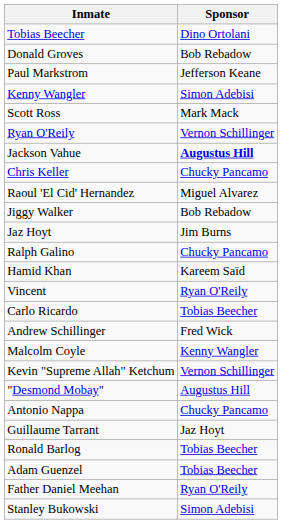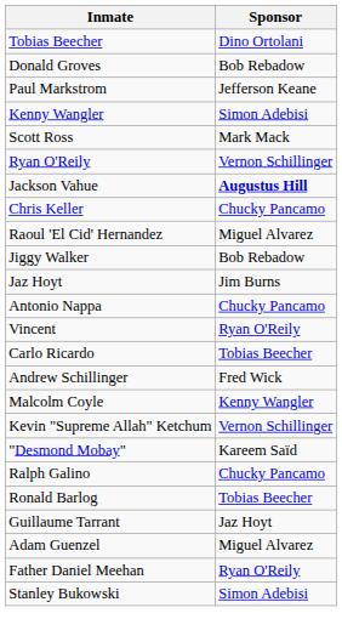rows swapped: Antonio Nappa <-> Ralph Galino
- row: Hamid Khan | Kareem Saïd
"Desmond Mobay" | Sponsor: Augustus Hill -> Kareem Saïd
rows swapped: Guillaume Tarrant <-> Ronald Barlog
Adam Guenzel | Sponsor: Tobias Beecher -> Miguel Alvarez
